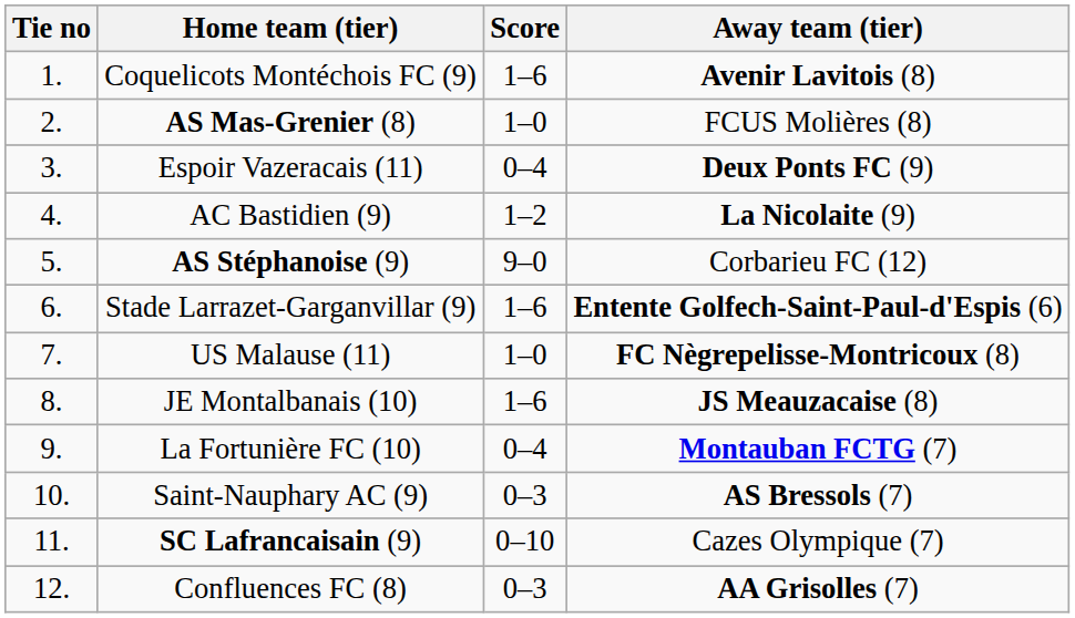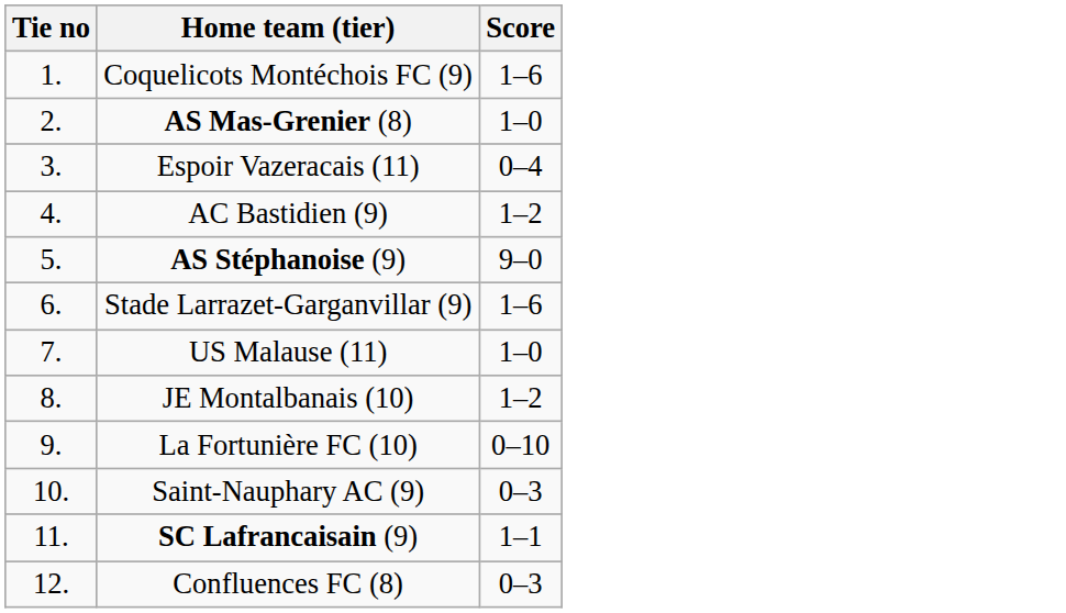- column: Away team (tier) | Avenir Lavitois (8) | FCUS Molières (8) | Deux Ponts FC (9) | La Nicolaite (9) | Corbarieu FC (12) | Entente Golfech-Saint-Paul-d'Espis (6) | FC Nègrepelisse-Montricoux (8) | JS Meauzacaise (8) | Montauban FCTG (7) | AS Bressols (7) | Cazes Olympique (7) | AA Grisolles (7)
JE Montalbanais (10) | Score: 1–6 -> 1–2
La Fortunière FC (10) | Score: 0–4 -> 0–10
SC Lafrancaisain (9) | Score: 0–10 -> 1–1
